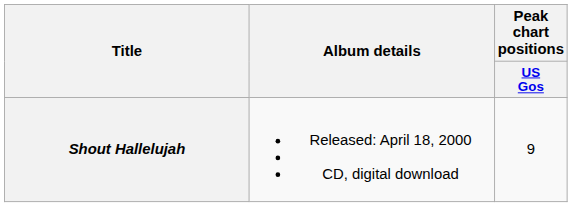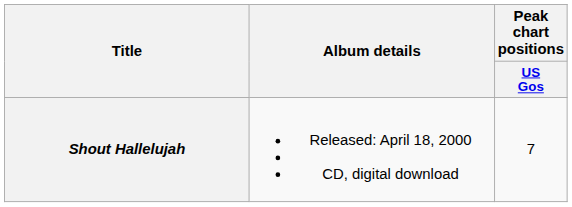Shout Hallelujah | Peak chart positions / US Gos: 9 -> 7
